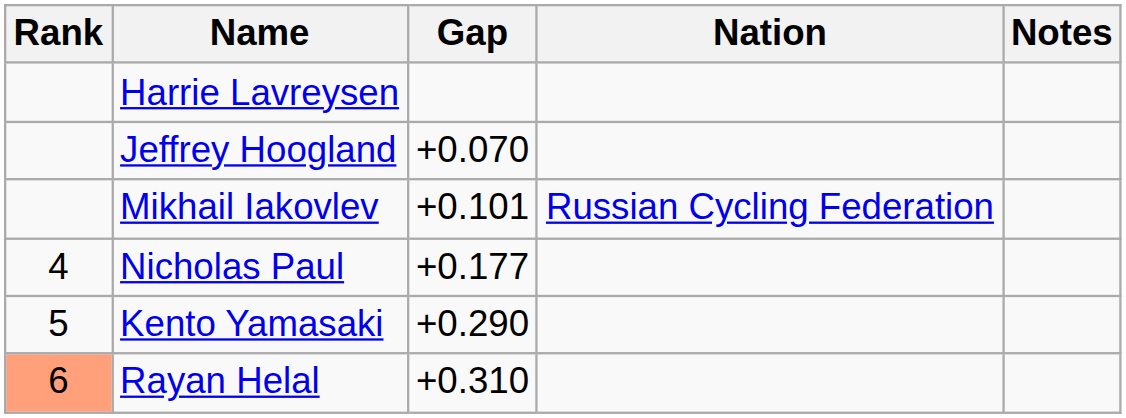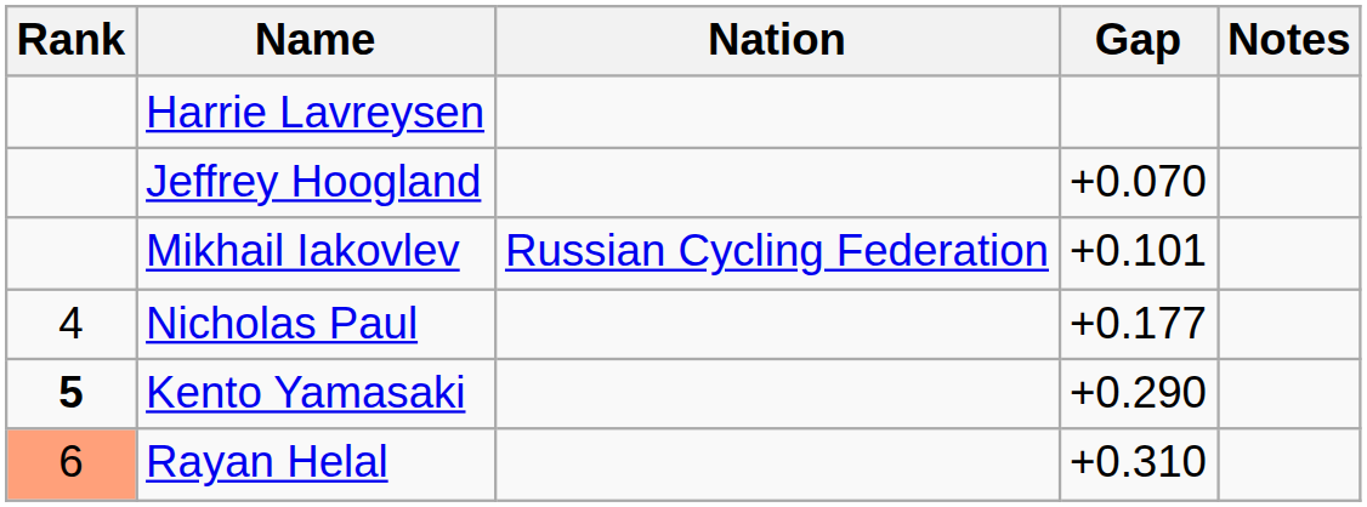columns swapped: Nation <-> Gap
Kento Yamasaki | Rank: normal -> bold
